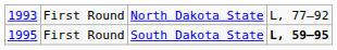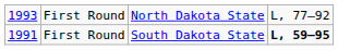First Round / South Dakota State | column 1: 1995 -> 1991
